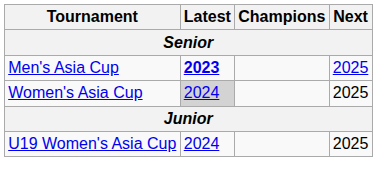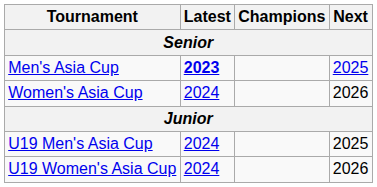Women's Asia Cup | Latest: lightgrey background -> no background
Women's Asia Cup | Next: 2025 -> 2026
+ row: U19 Men's Asia Cup | 2024 | 2025
U19 Women's Asia Cup | Next: 2025 -> 2026
